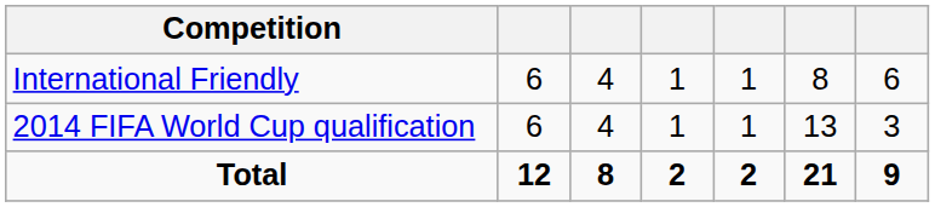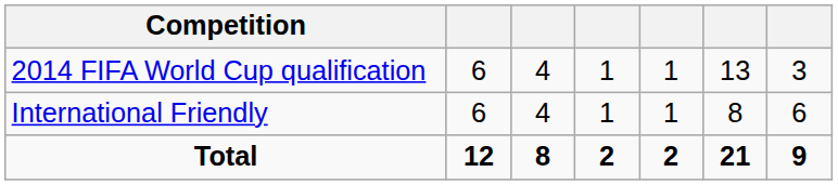rows swapped: International Friendly <-> 2014 FIFA World Cup qualification
